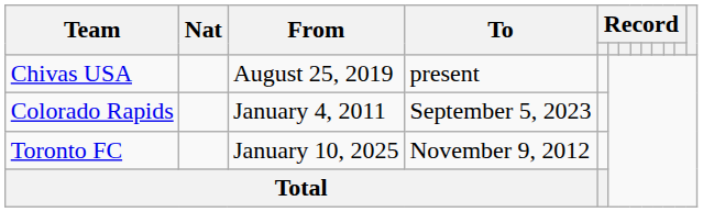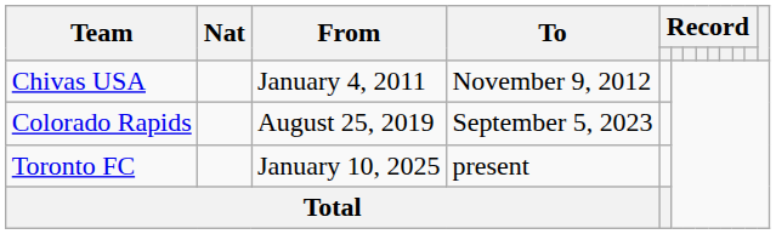Chivas USA | From: August 25, 2019 -> January 4, 2011
Chivas USA | To: present -> November 9, 2012
Colorado Rapids | From: January 4, 2011 -> August 25, 2019
Toronto FC | To: November 9, 2012 -> present
